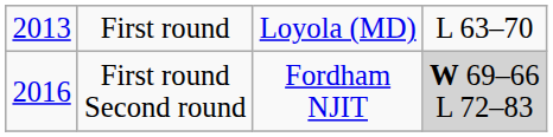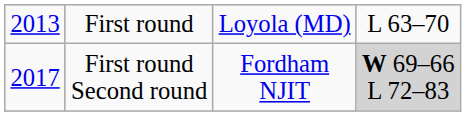First round Second round | column 1: 2016 -> 2017
